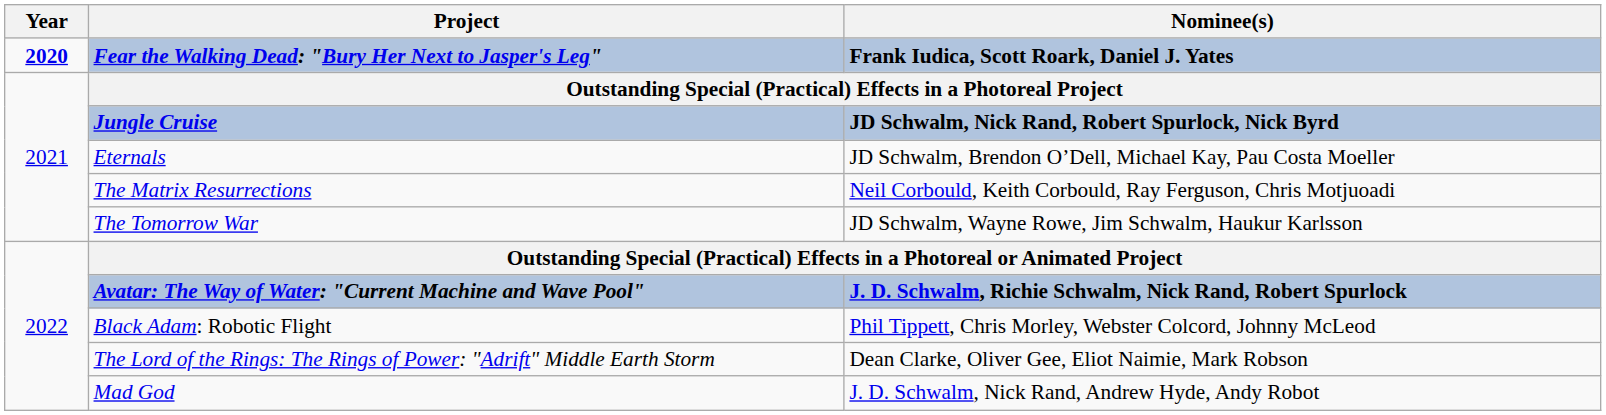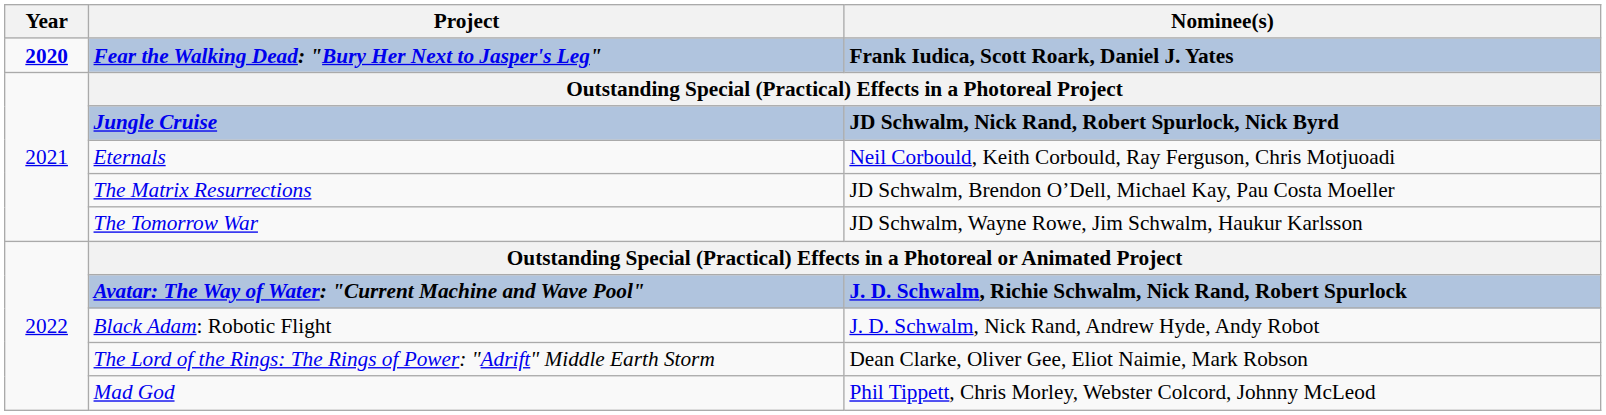Eternals | Nominee(s): JD Schwalm, Brendon O’Dell, Michael Kay, Pau Costa Moeller -> Neil Corbould, Keith Corbould, Ray Ferguson, Chris Motjuoadi
The Matrix Resurrections | Nominee(s): Neil Corbould, Keith Corbould, Ray Ferguson, Chris Motjuoadi -> JD Schwalm, Brendon O’Dell, Michael Kay, Pau Costa Moeller
Black Adam: Robotic Flight | Nominee(s): Phil Tippett, Chris Morley, Webster Colcord, Johnny McLeod -> J. D. Schwalm, Nick Rand, Andrew Hyde, Andy Robot
Mad God | Nominee(s): J. D. Schwalm, Nick Rand, Andrew Hyde, Andy Robot -> Phil Tippett, Chris Morley, Webster Colcord, Johnny McLeod
